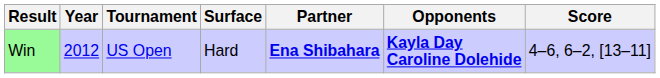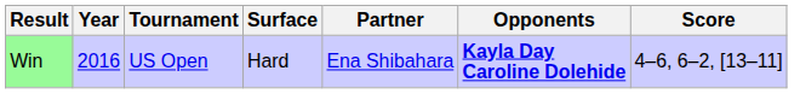Win | Year: 2012 -> 2016
Win | Partner: bold -> normal
